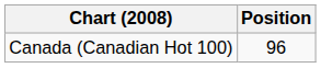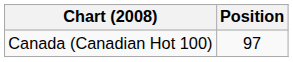Canada (Canadian Hot 100) | Position: 96 -> 97
